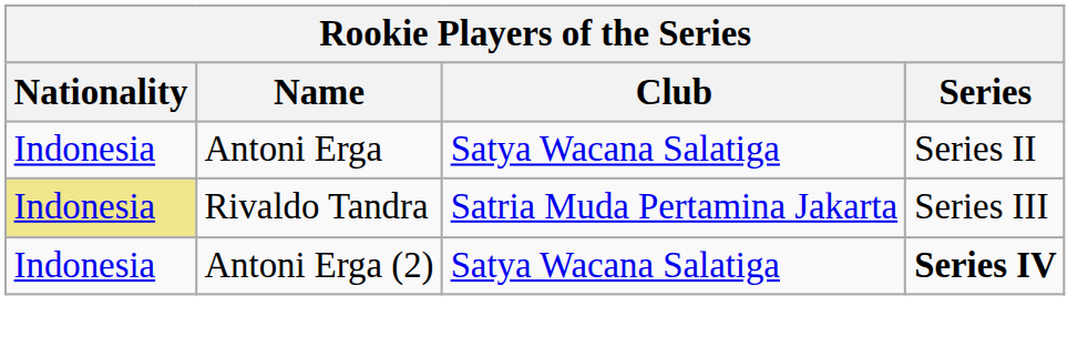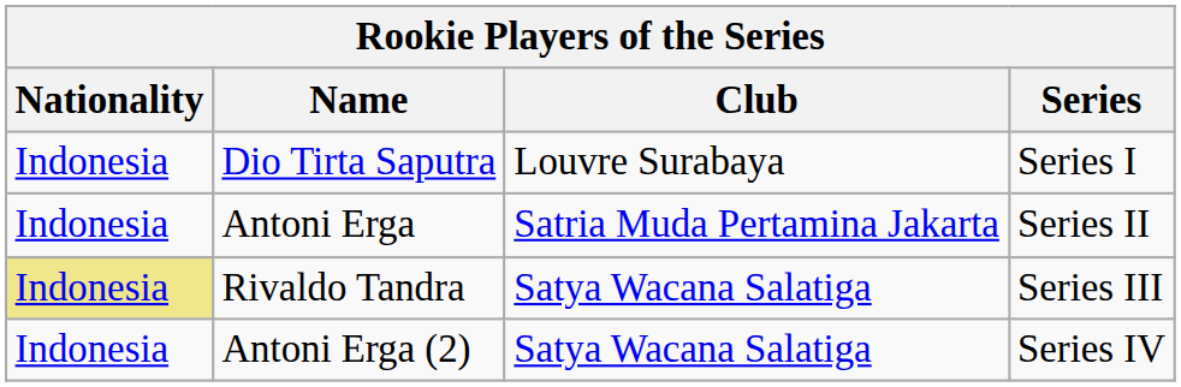+ row: Indonesia | Dio Tirta Saputra | Louvre Surabaya | Series I
Antoni Erga | Club: Satya Wacana Salatiga -> Satria Muda Pertamina Jakarta
Rivaldo Tandra | Club: Satria Muda Pertamina Jakarta -> Satya Wacana Salatiga
Antoni Erga (2) | Series: bold -> normal
